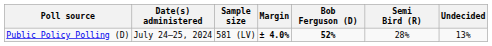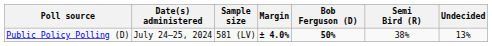Public Policy Polling (D) | Bob Ferguson (D): 52% -> 50%
Public Policy Polling (D) | Semi Bird (R): 28% -> 38%
